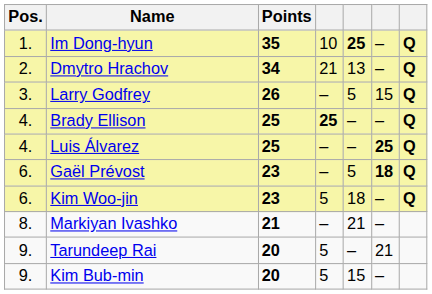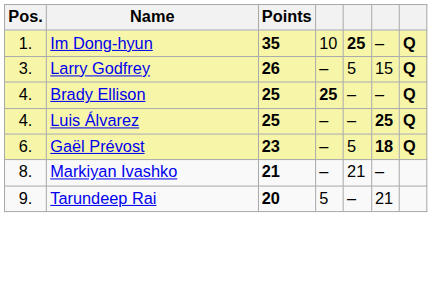- row: 2. | Dmytro Hrachov | 34 | 21 | 13 | – | Q
- row: 6. | Kim Woo-jin | 23 | 5 | 18 | – | Q
- row: 9. | Kim Bub-min | 20 | 5 | 15 | –
